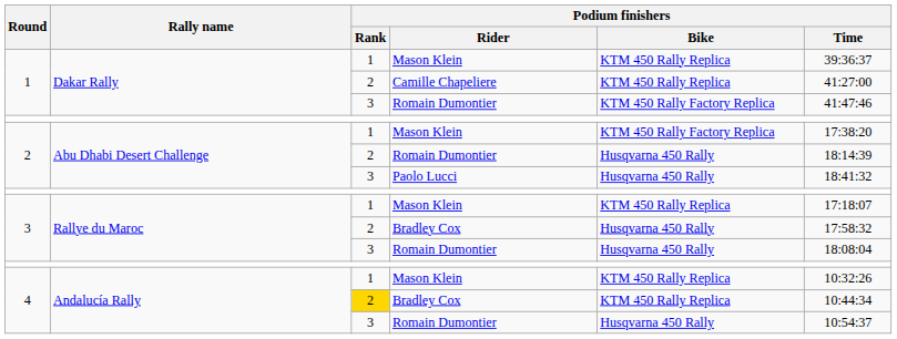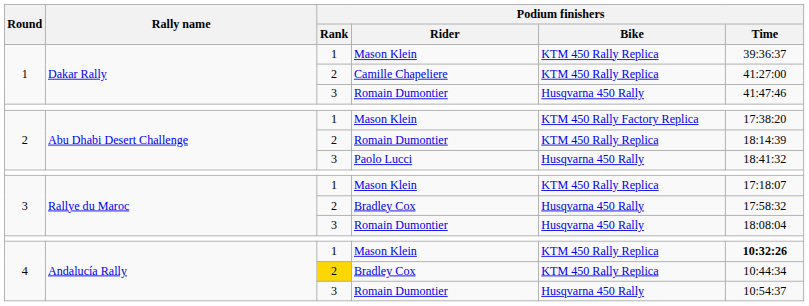1 / Romain Dumontier | Podium finishers / Bike: KTM 450 Rally Factory Replica -> Husqvarna 450 Rally
2 / Romain Dumontier | Podium finishers / Bike: Husqvarna 450 Rally -> KTM 450 Rally Replica
4 / Mason Klein | Podium finishers / Time: normal -> bold
